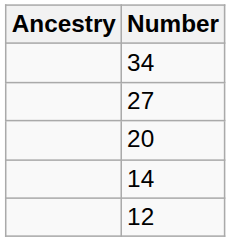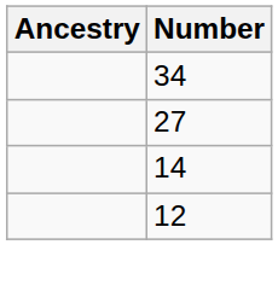- row: 20
